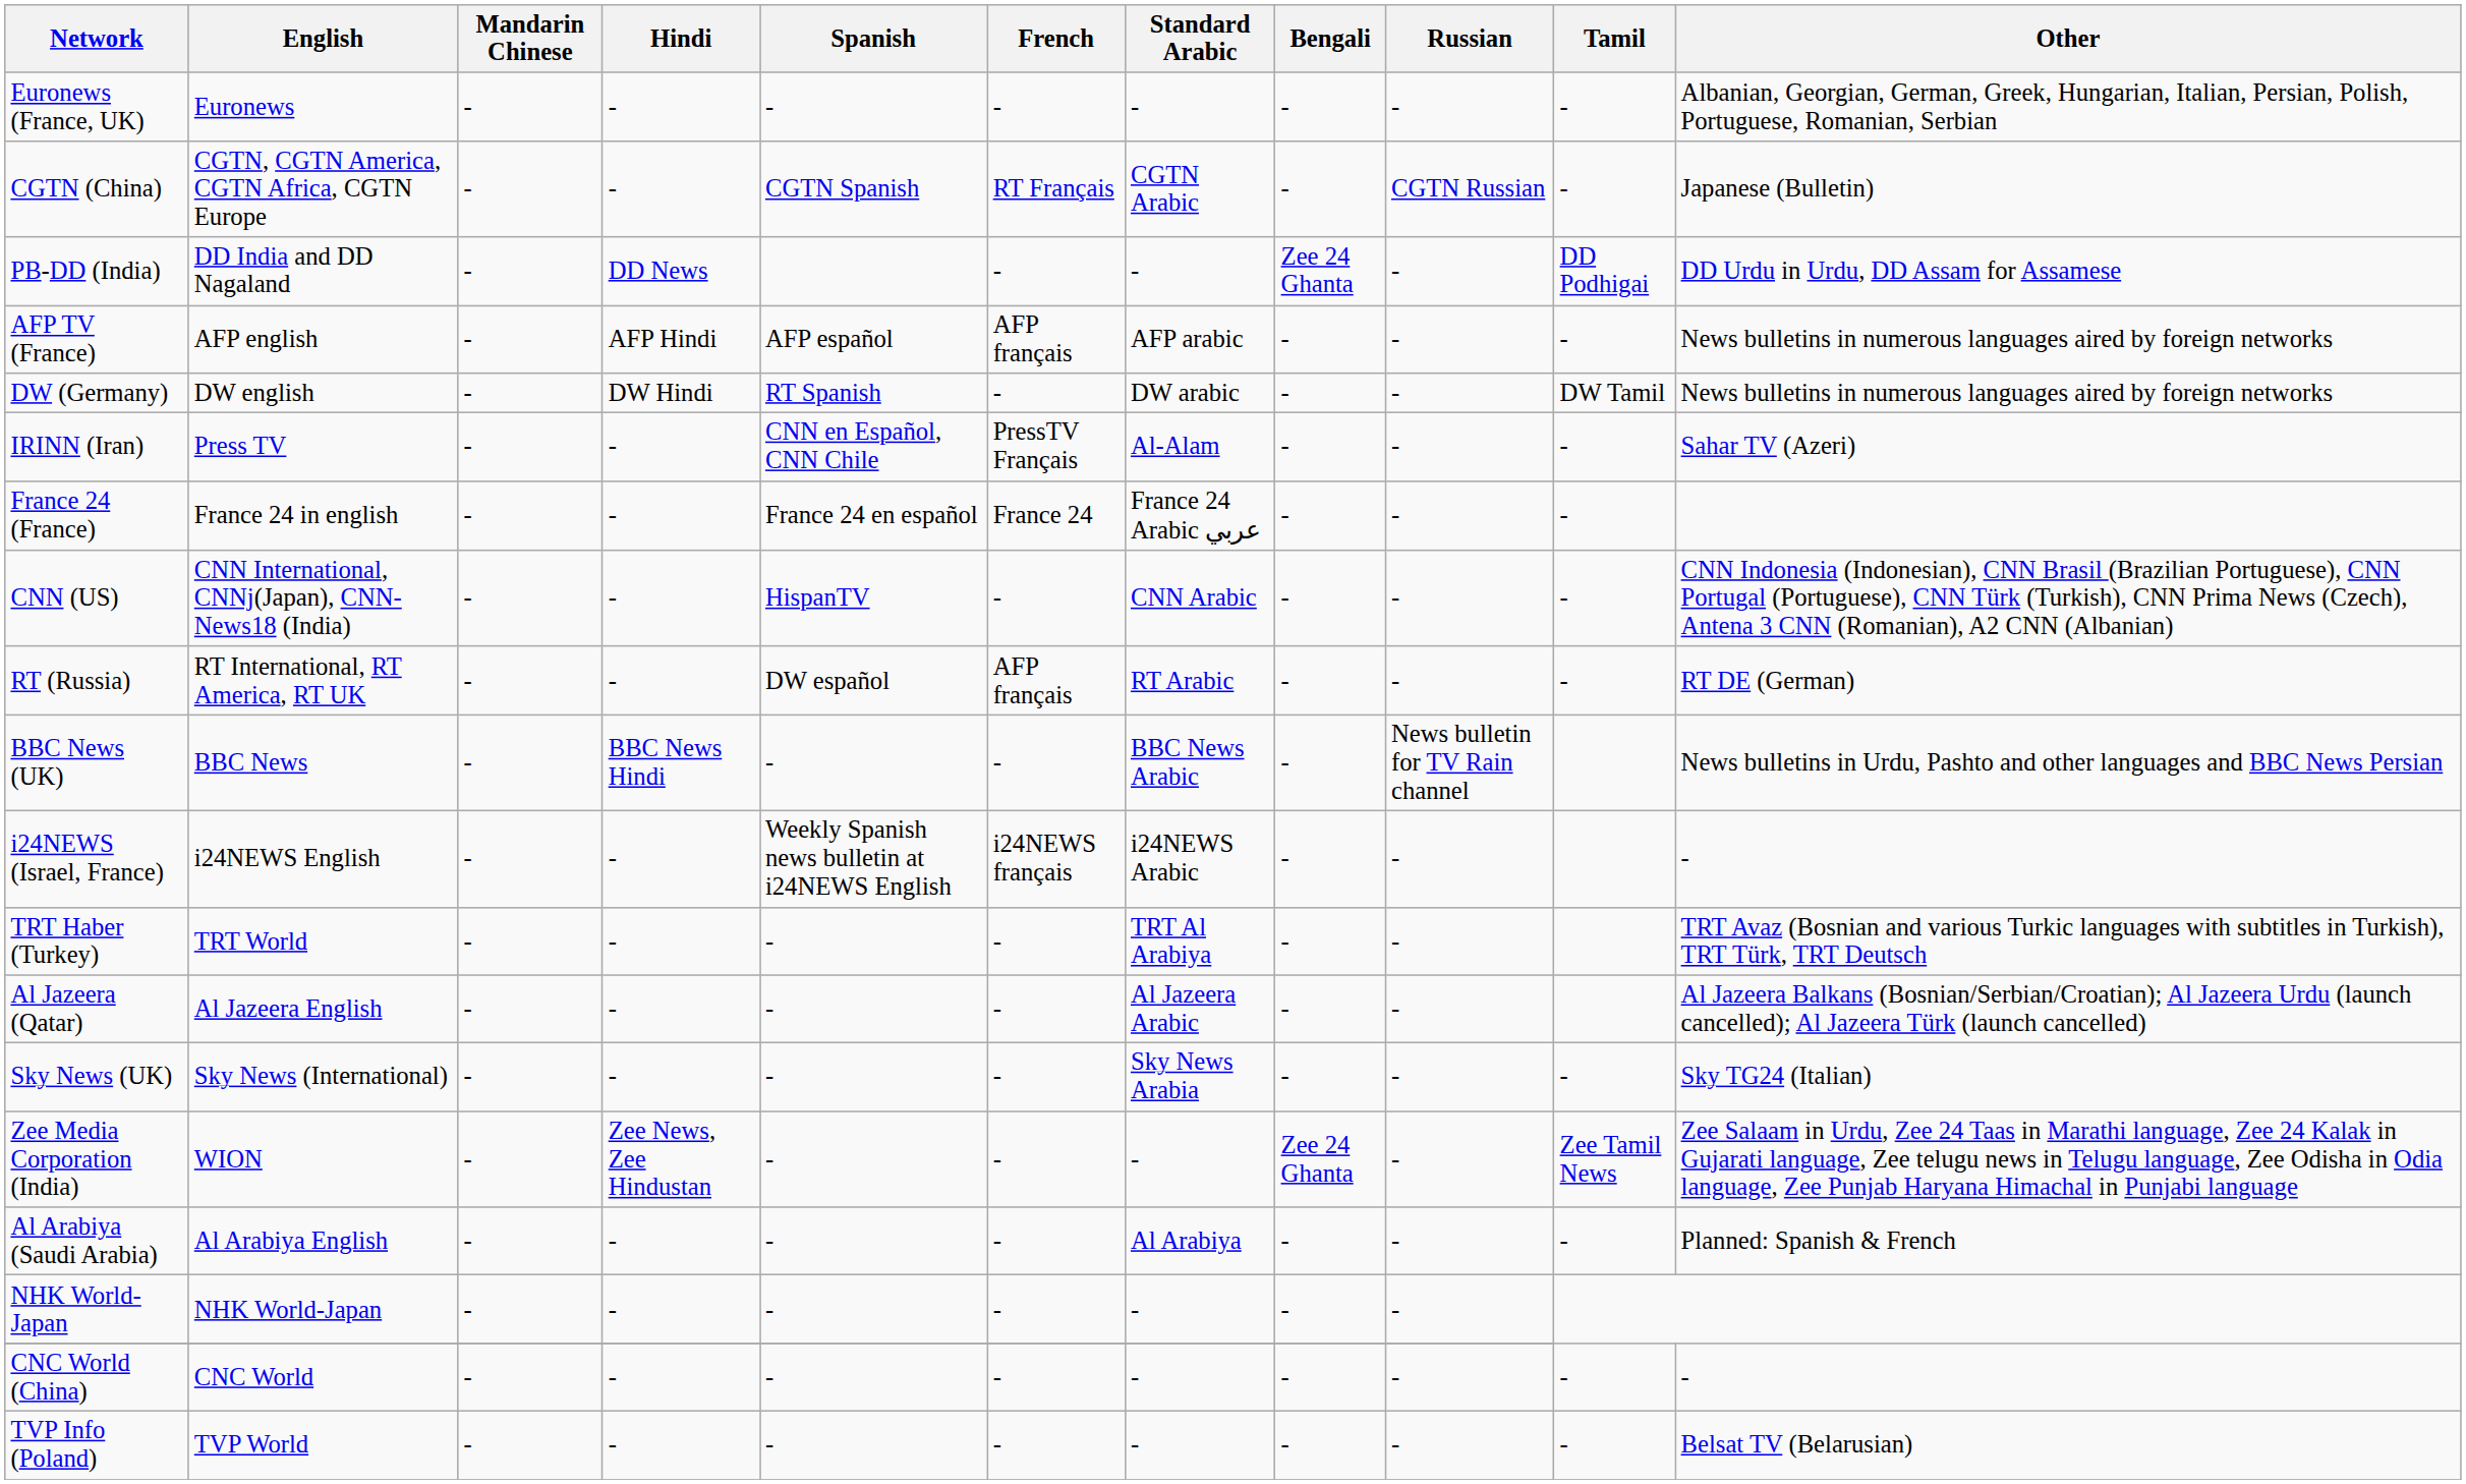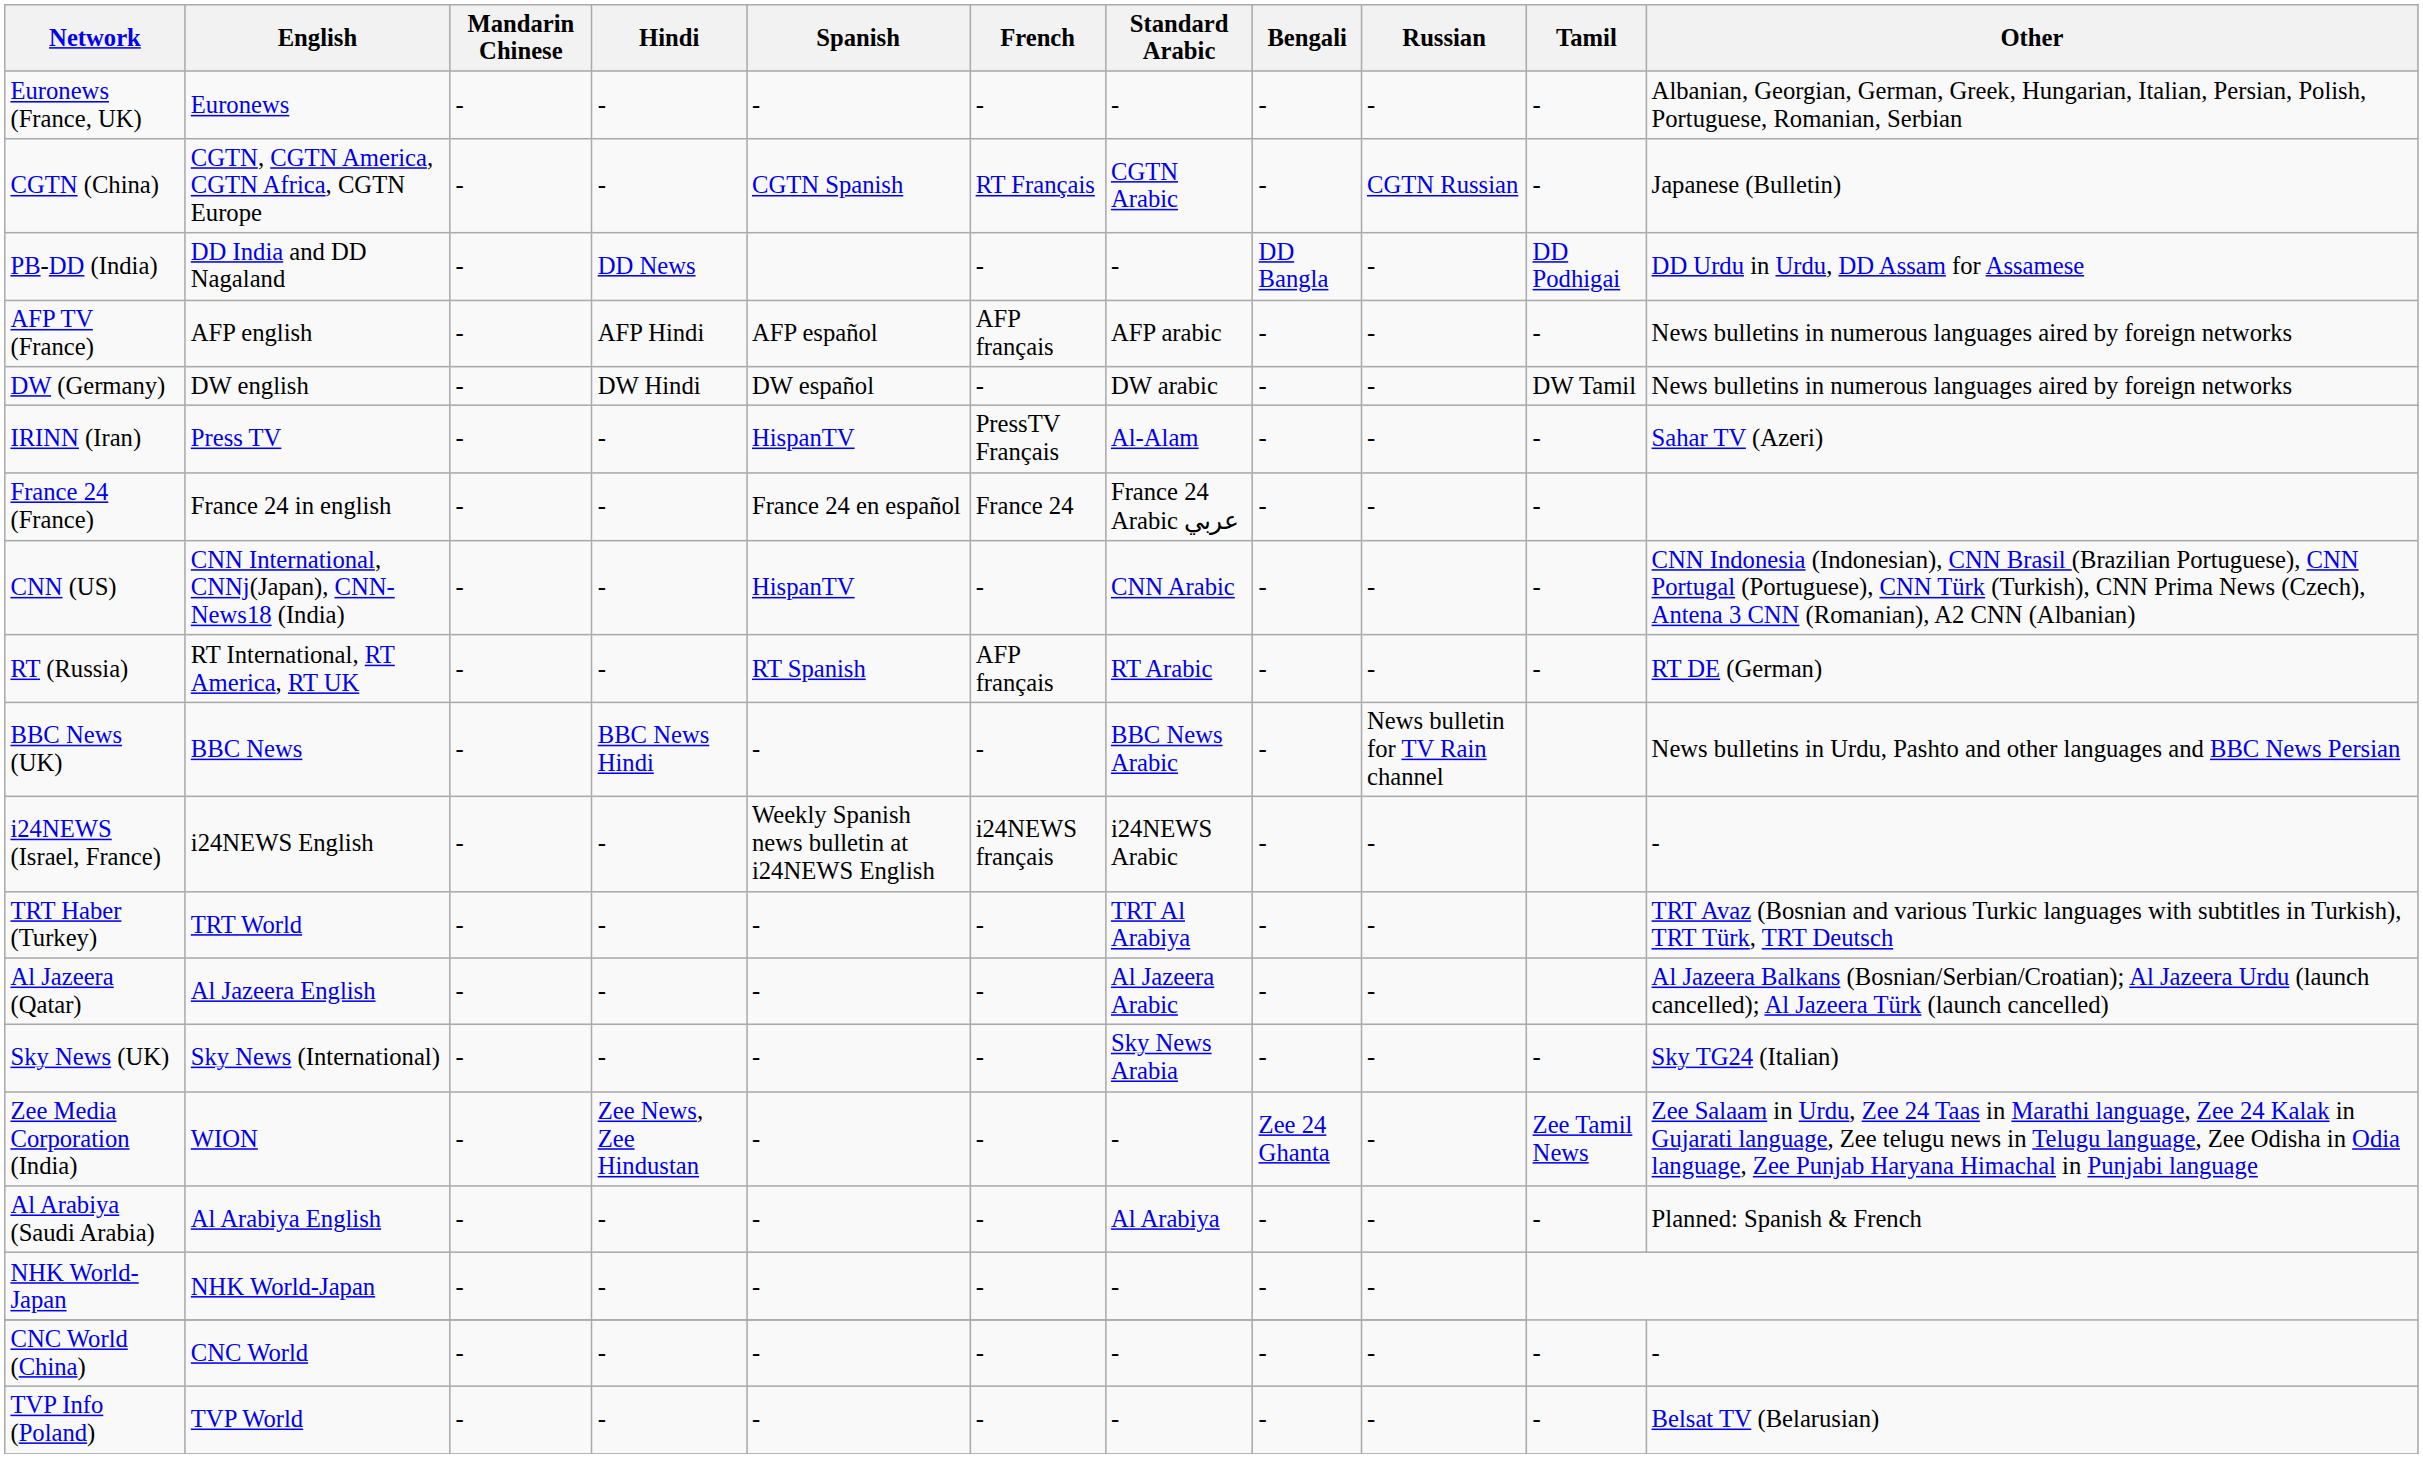PB-DD (India) | Bengali: Zee 24 Ghanta -> DD Bangla
DW (Germany) | Spanish: RT Spanish -> DW español
IRINN (Iran) | Spanish: CNN en Español, CNN Chile -> HispanTV
RT (Russia) | Spanish: DW español -> RT Spanish
